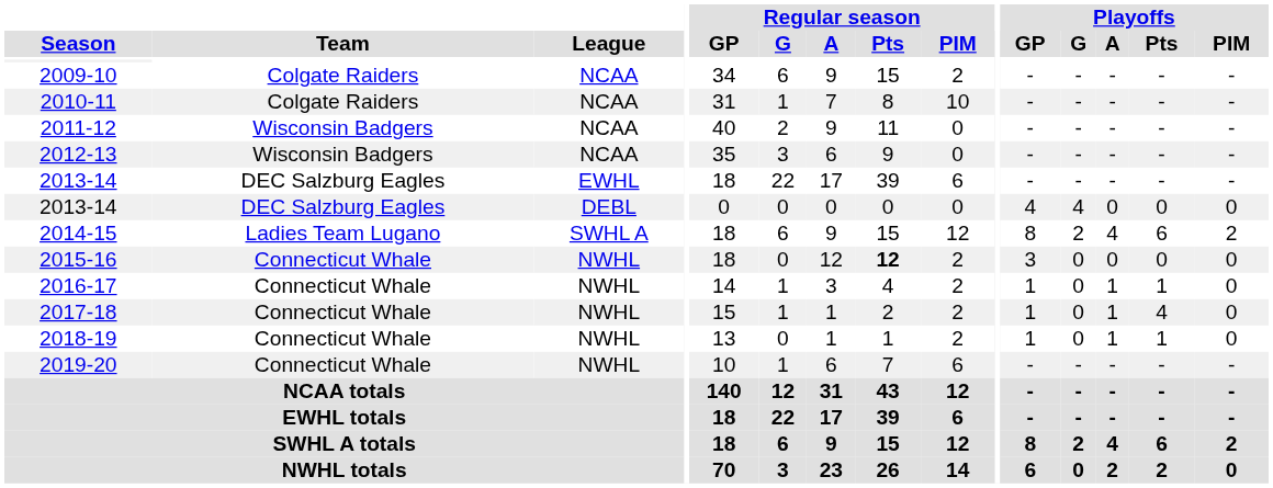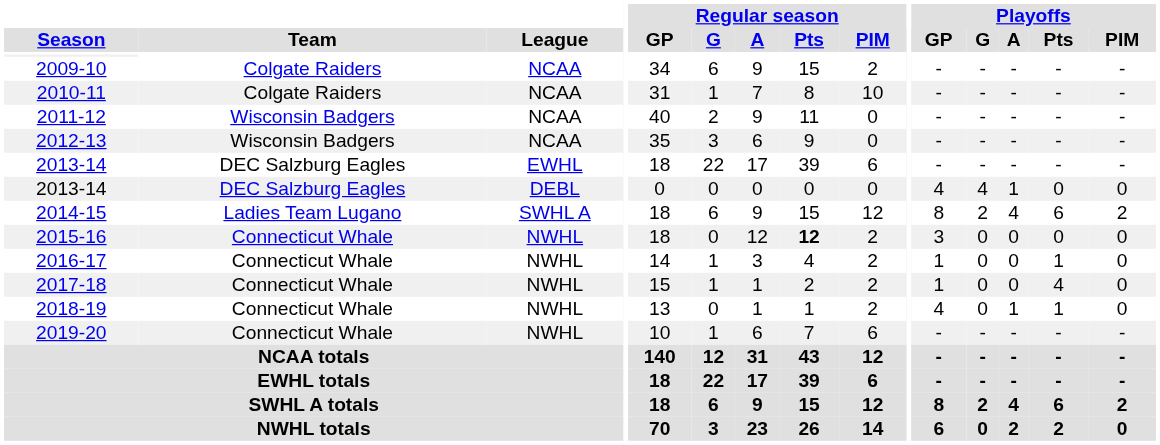2013-14 / DEBL | Playoffs / A: 0 -> 1
2016-17 | Playoffs / A: 1 -> 0
2017-18 | Playoffs / A: 1 -> 0
2018-19 | Playoffs / GP: 1 -> 4
